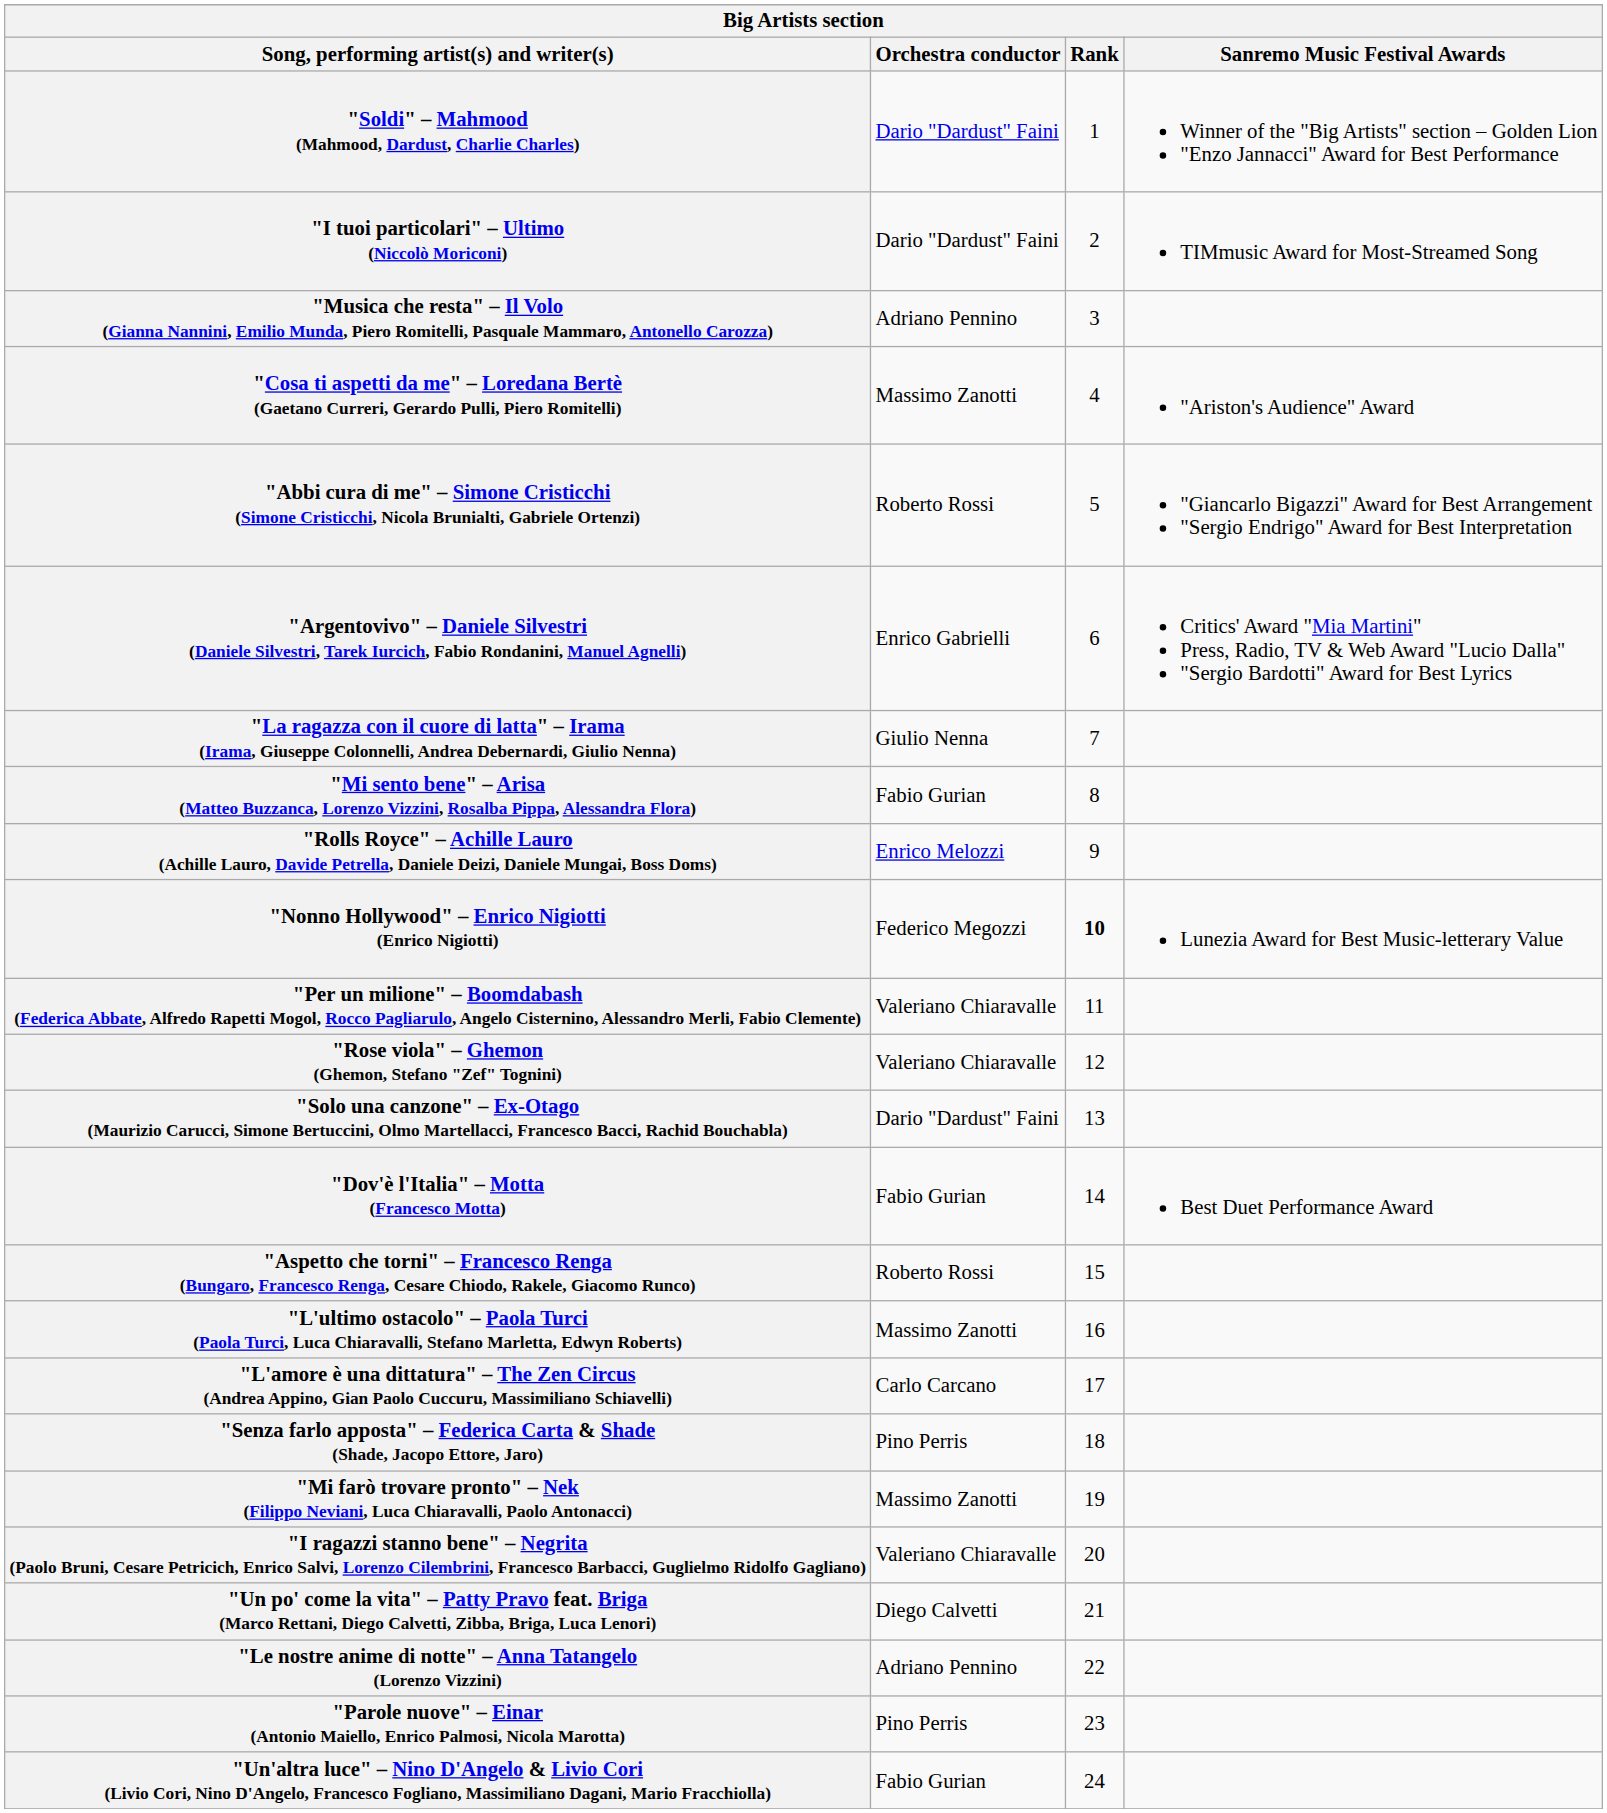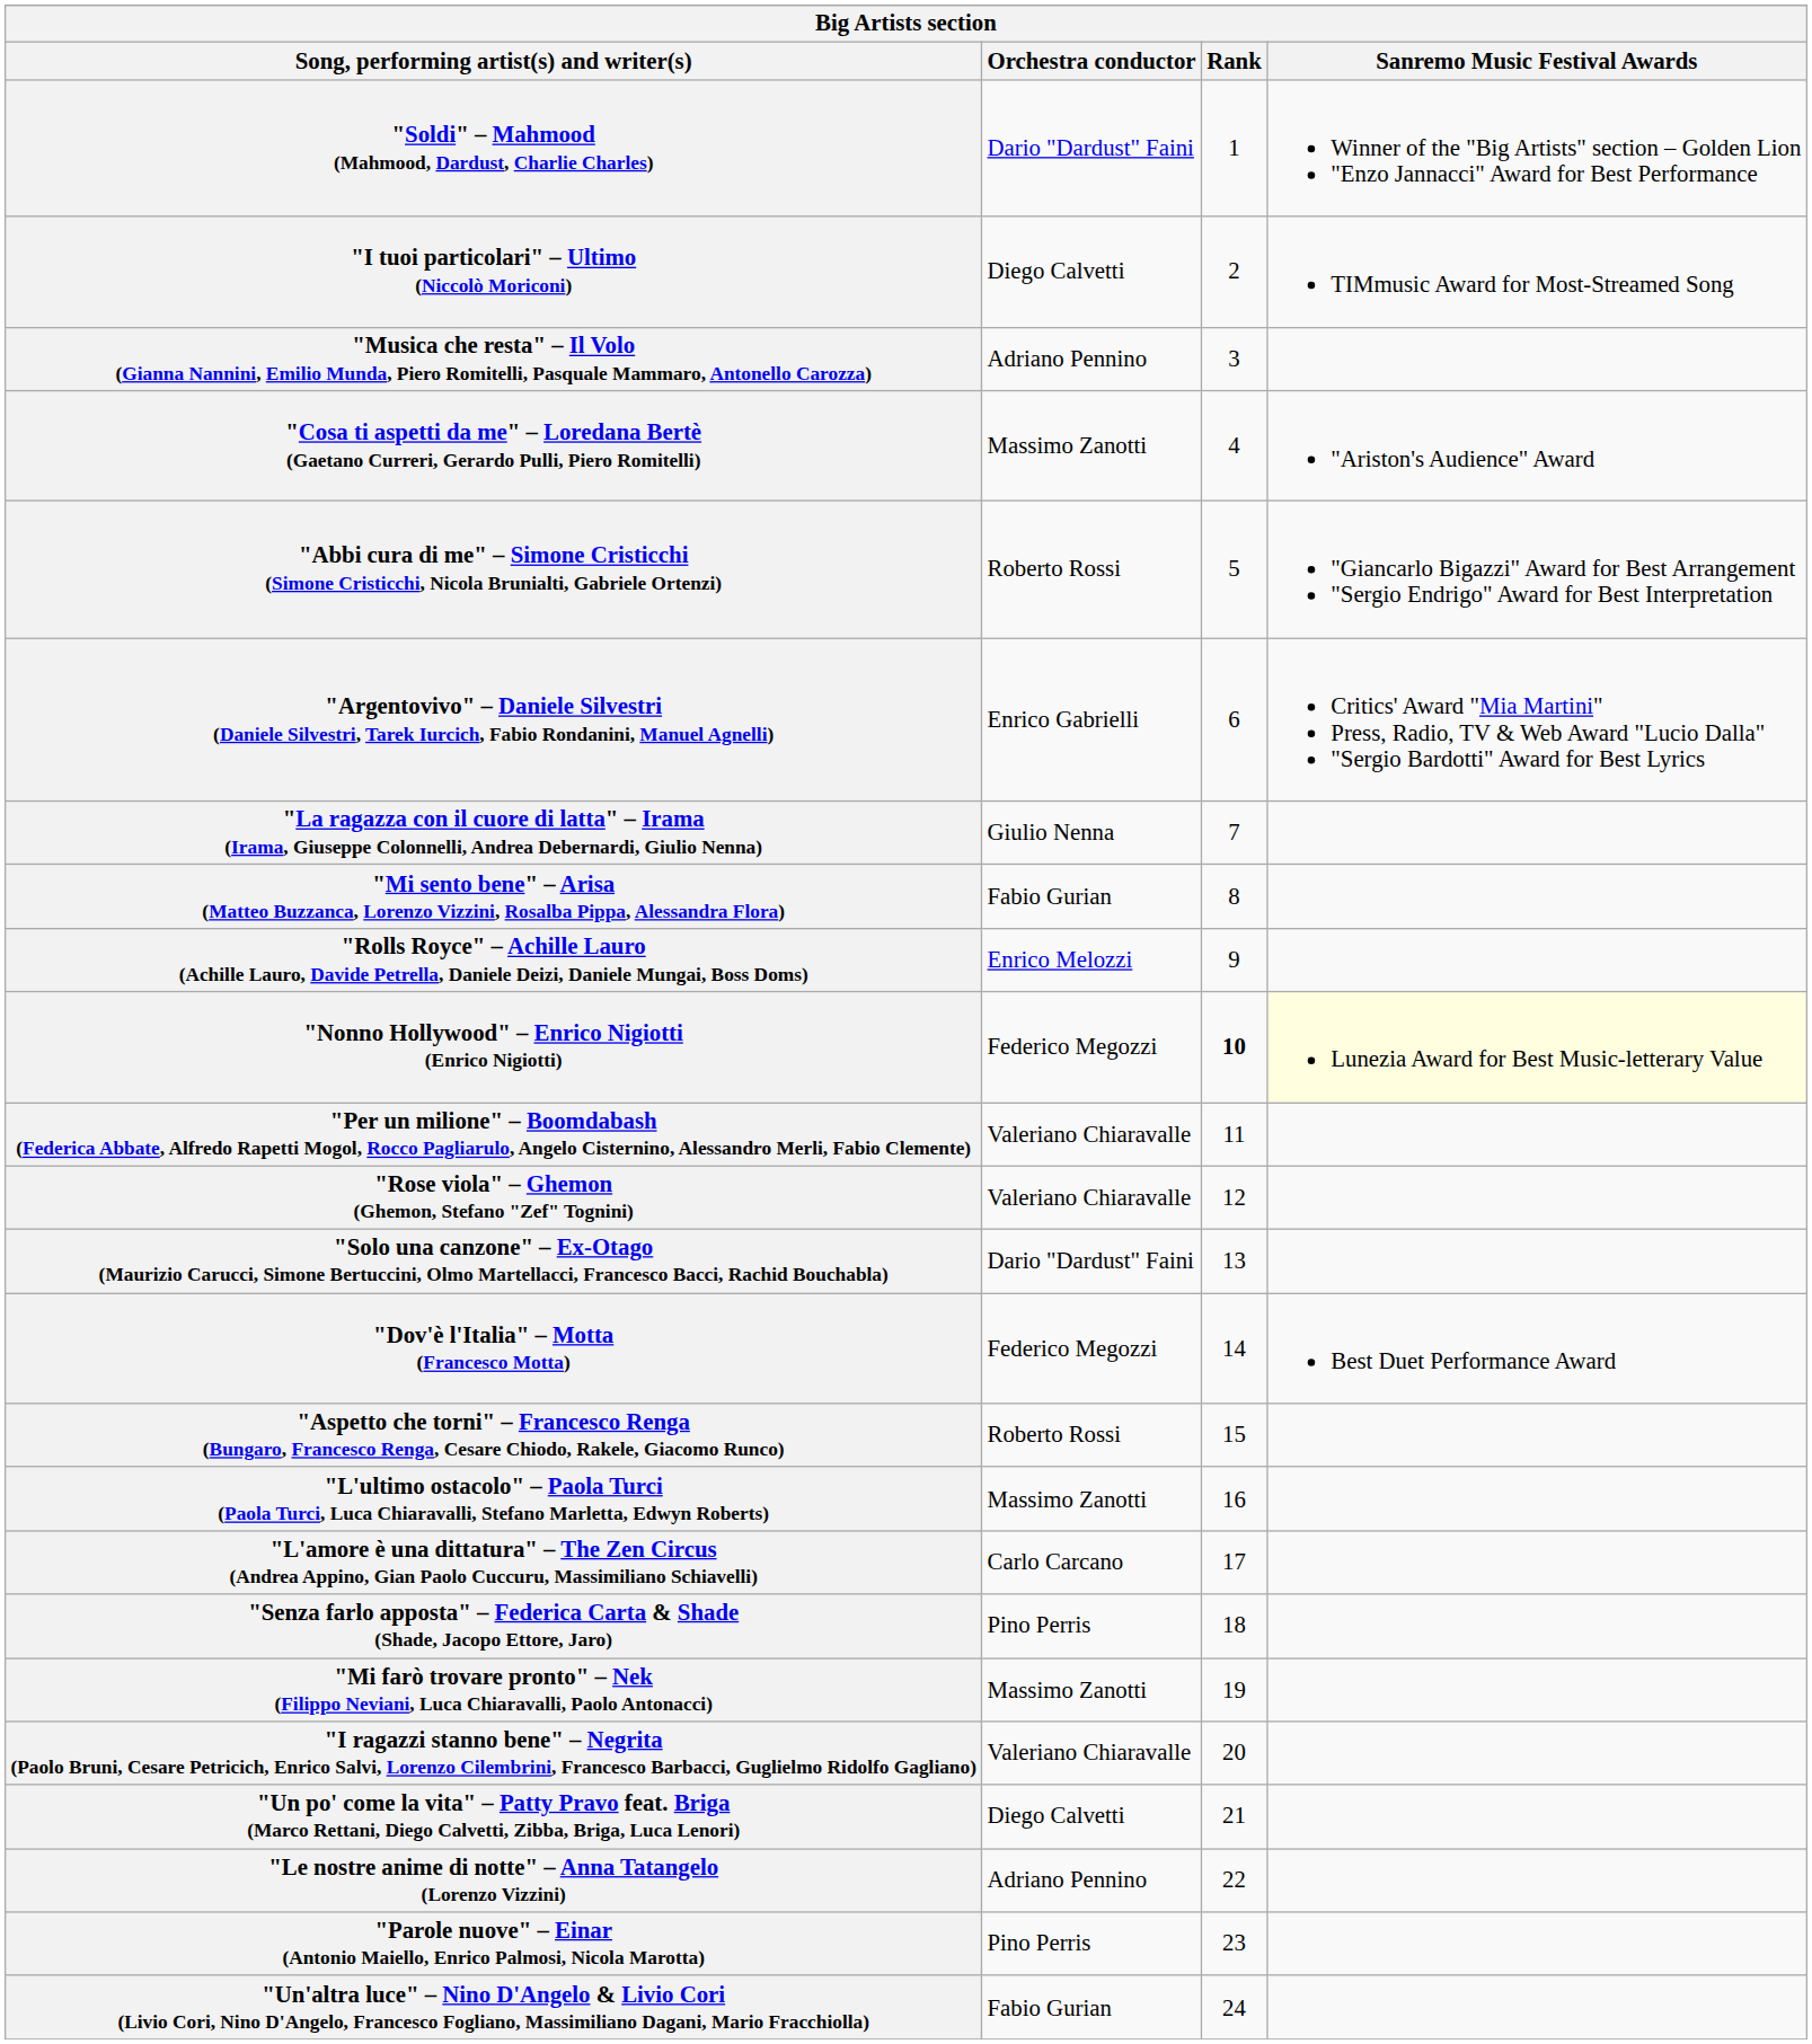"I tuoi particolari" – Ultimo (Niccolò Moriconi) | Orchestra conductor: Dario "Dardust" Faini -> Diego Calvetti
"Nonno Hollywood" – Enrico Nigiotti (Enrico Nigiotti) | Sanremo Music Festival Awards: no background -> lightyellow background
"Dov'è l'Italia" – Motta (Francesco Motta) | Orchestra conductor: Fabio Gurian -> Federico Megozzi
